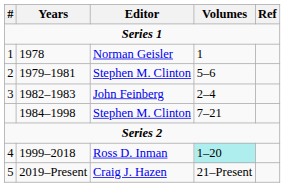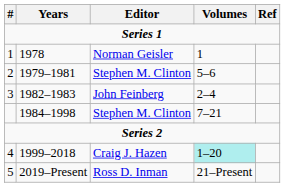4 | Editor: Ross D. Inman -> Craig J. Hazen
5 | Editor: Craig J. Hazen -> Ross D. Inman
